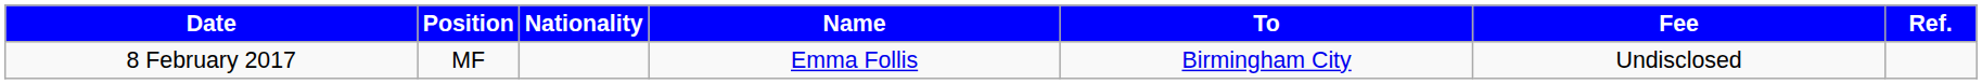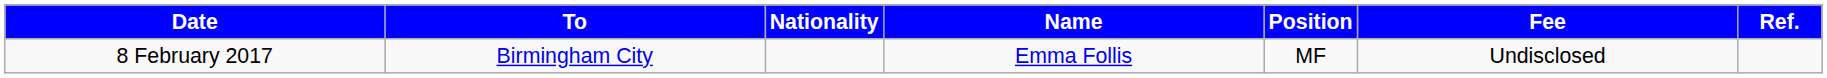columns swapped: Position <-> To
